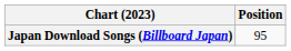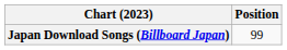Japan Download Songs (Billboard Japan) | Position: 95 -> 99
